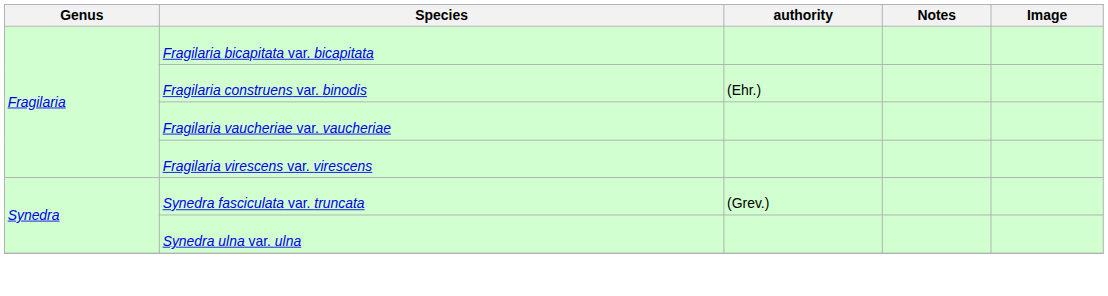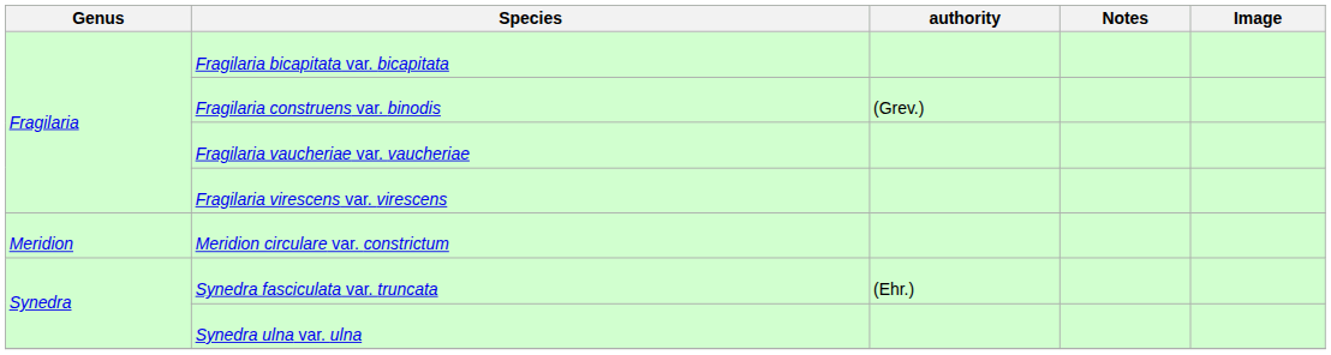Fragilaria construens var. binodis | authority: (Ehr.) -> (Grev.)
+ row: Meridion | Meridion circulare var. constrictum
Synedra fasciculata var. truncata | authority: (Grev.) -> (Ehr.)
